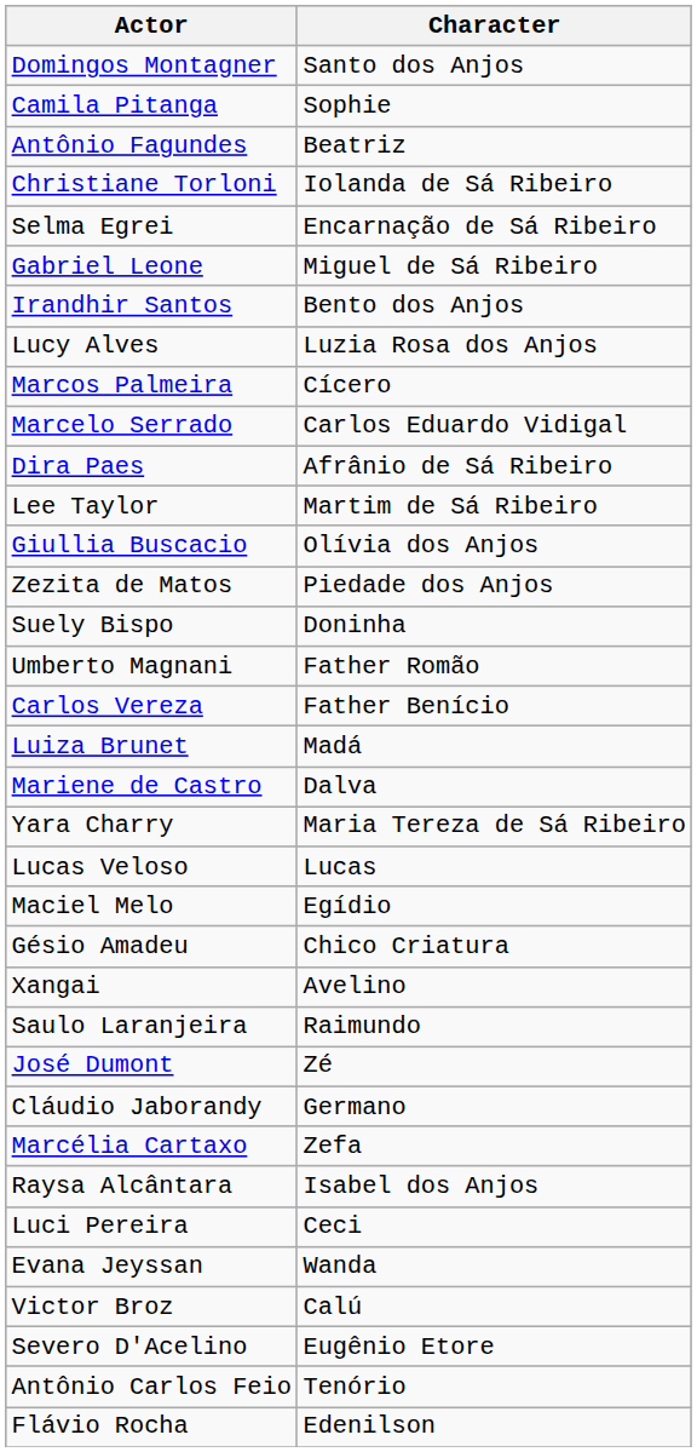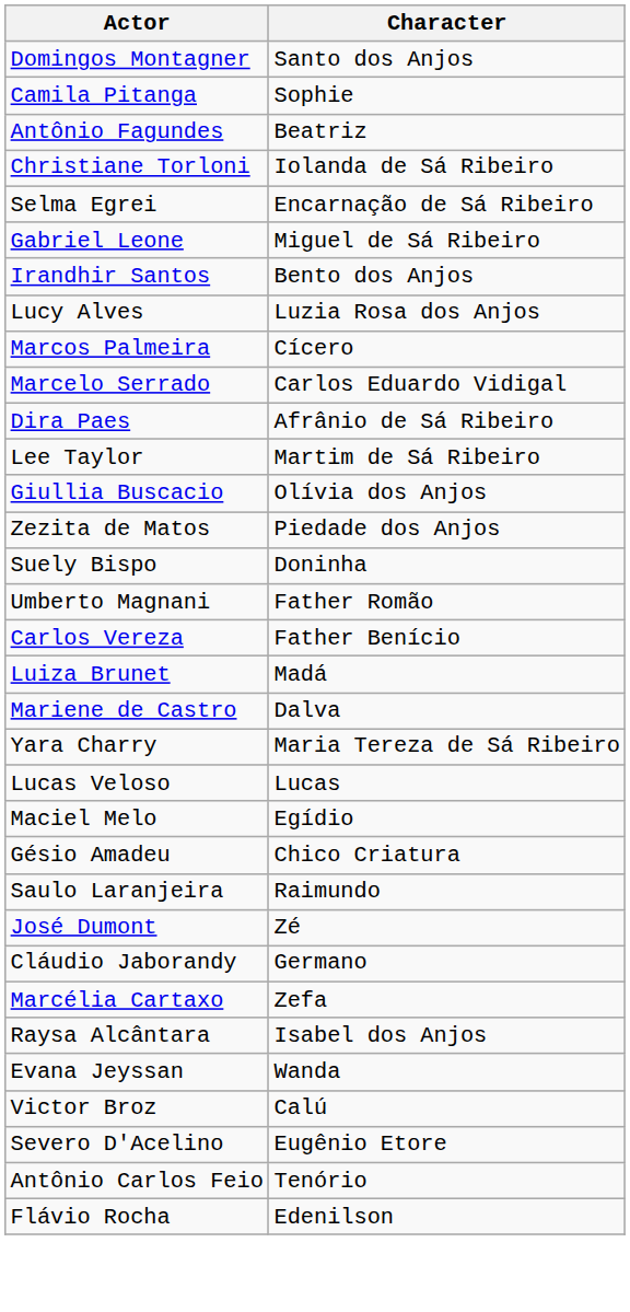- row: Xangai | Avelino
- row: Luci Pereira | Ceci
